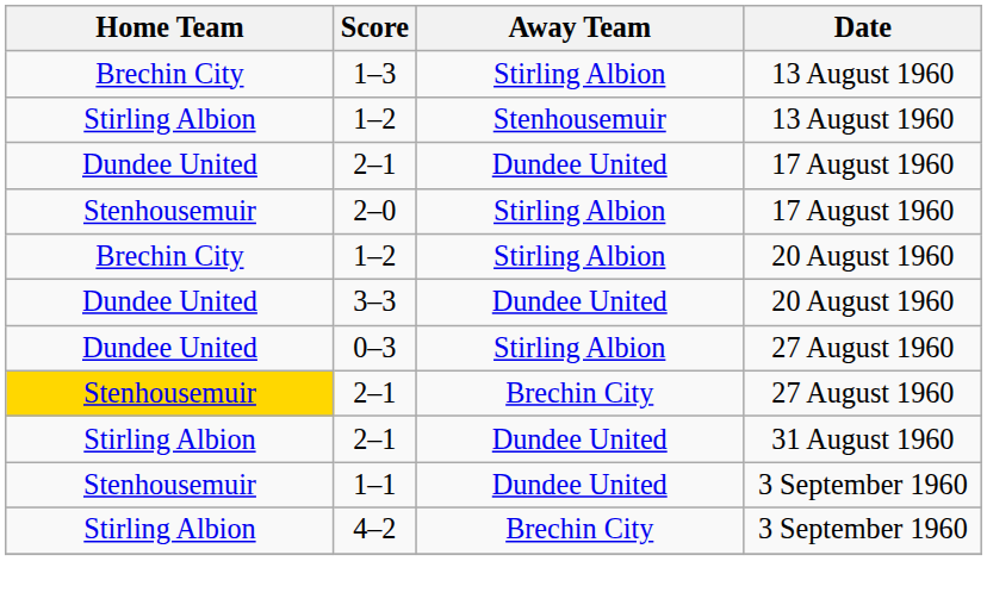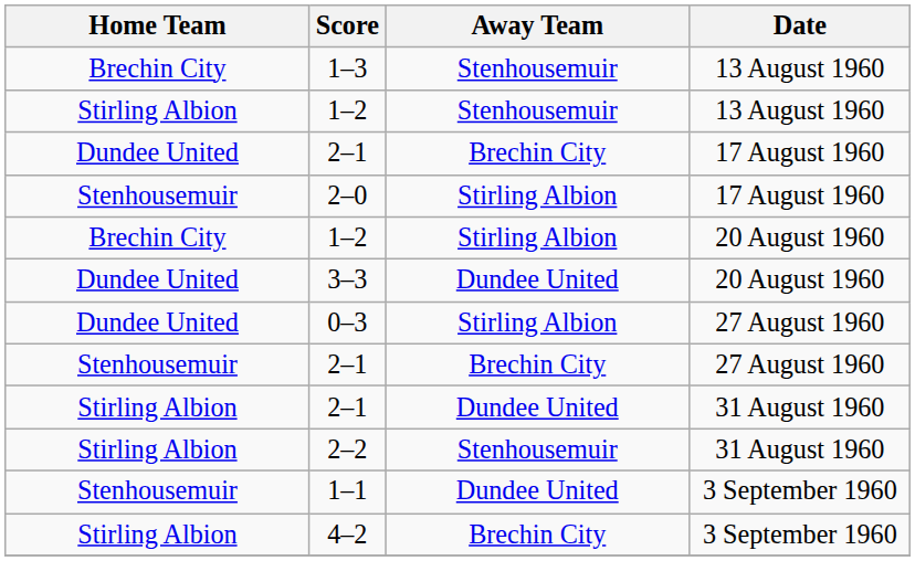1–3 | Away Team: Stirling Albion -> Stenhousemuir
2–1 / 17 August 1960 | Away Team: Dundee United -> Brechin City
2–1 / 27 August 1960 | Home Team: gold background -> no background
+ row: Stirling Albion | 2–2 | Stenhousemuir | 31 August 1960
